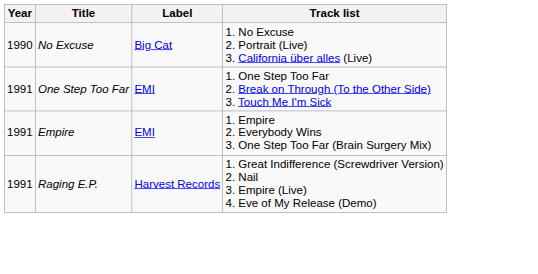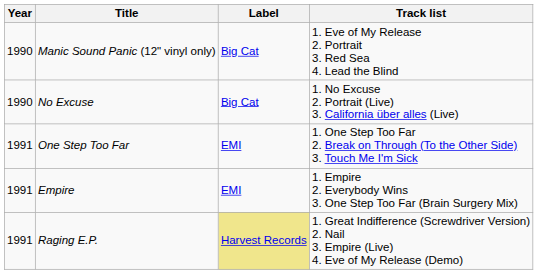+ row: 1990 | Manic Sound Panic (12" vinyl only) | Big Cat | 1. Eve of My Release 2. Portrait 3. Red Sea 4. Lead the Blind
Raging E.P. | Label: no background -> khaki background
